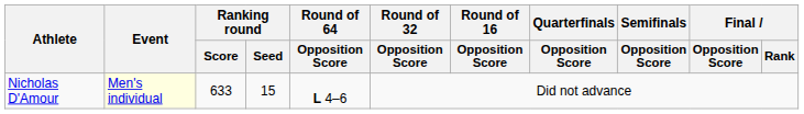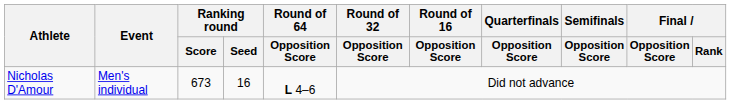Nicholas D'Amour | Event: lightyellow background -> no background
Nicholas D'Amour | Ranking round / Score: 633 -> 673
Nicholas D'Amour | Ranking round / Seed: 15 -> 16
